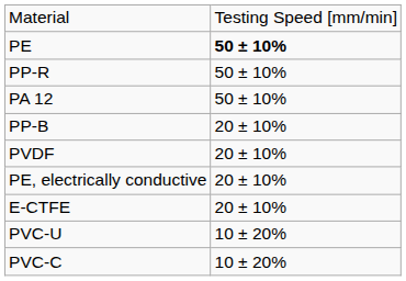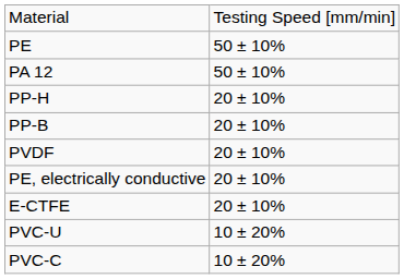PE | column 2: bold -> normal
- row: PP-R | 50 ± 10%
+ row: PP-H | 20 ± 10%
